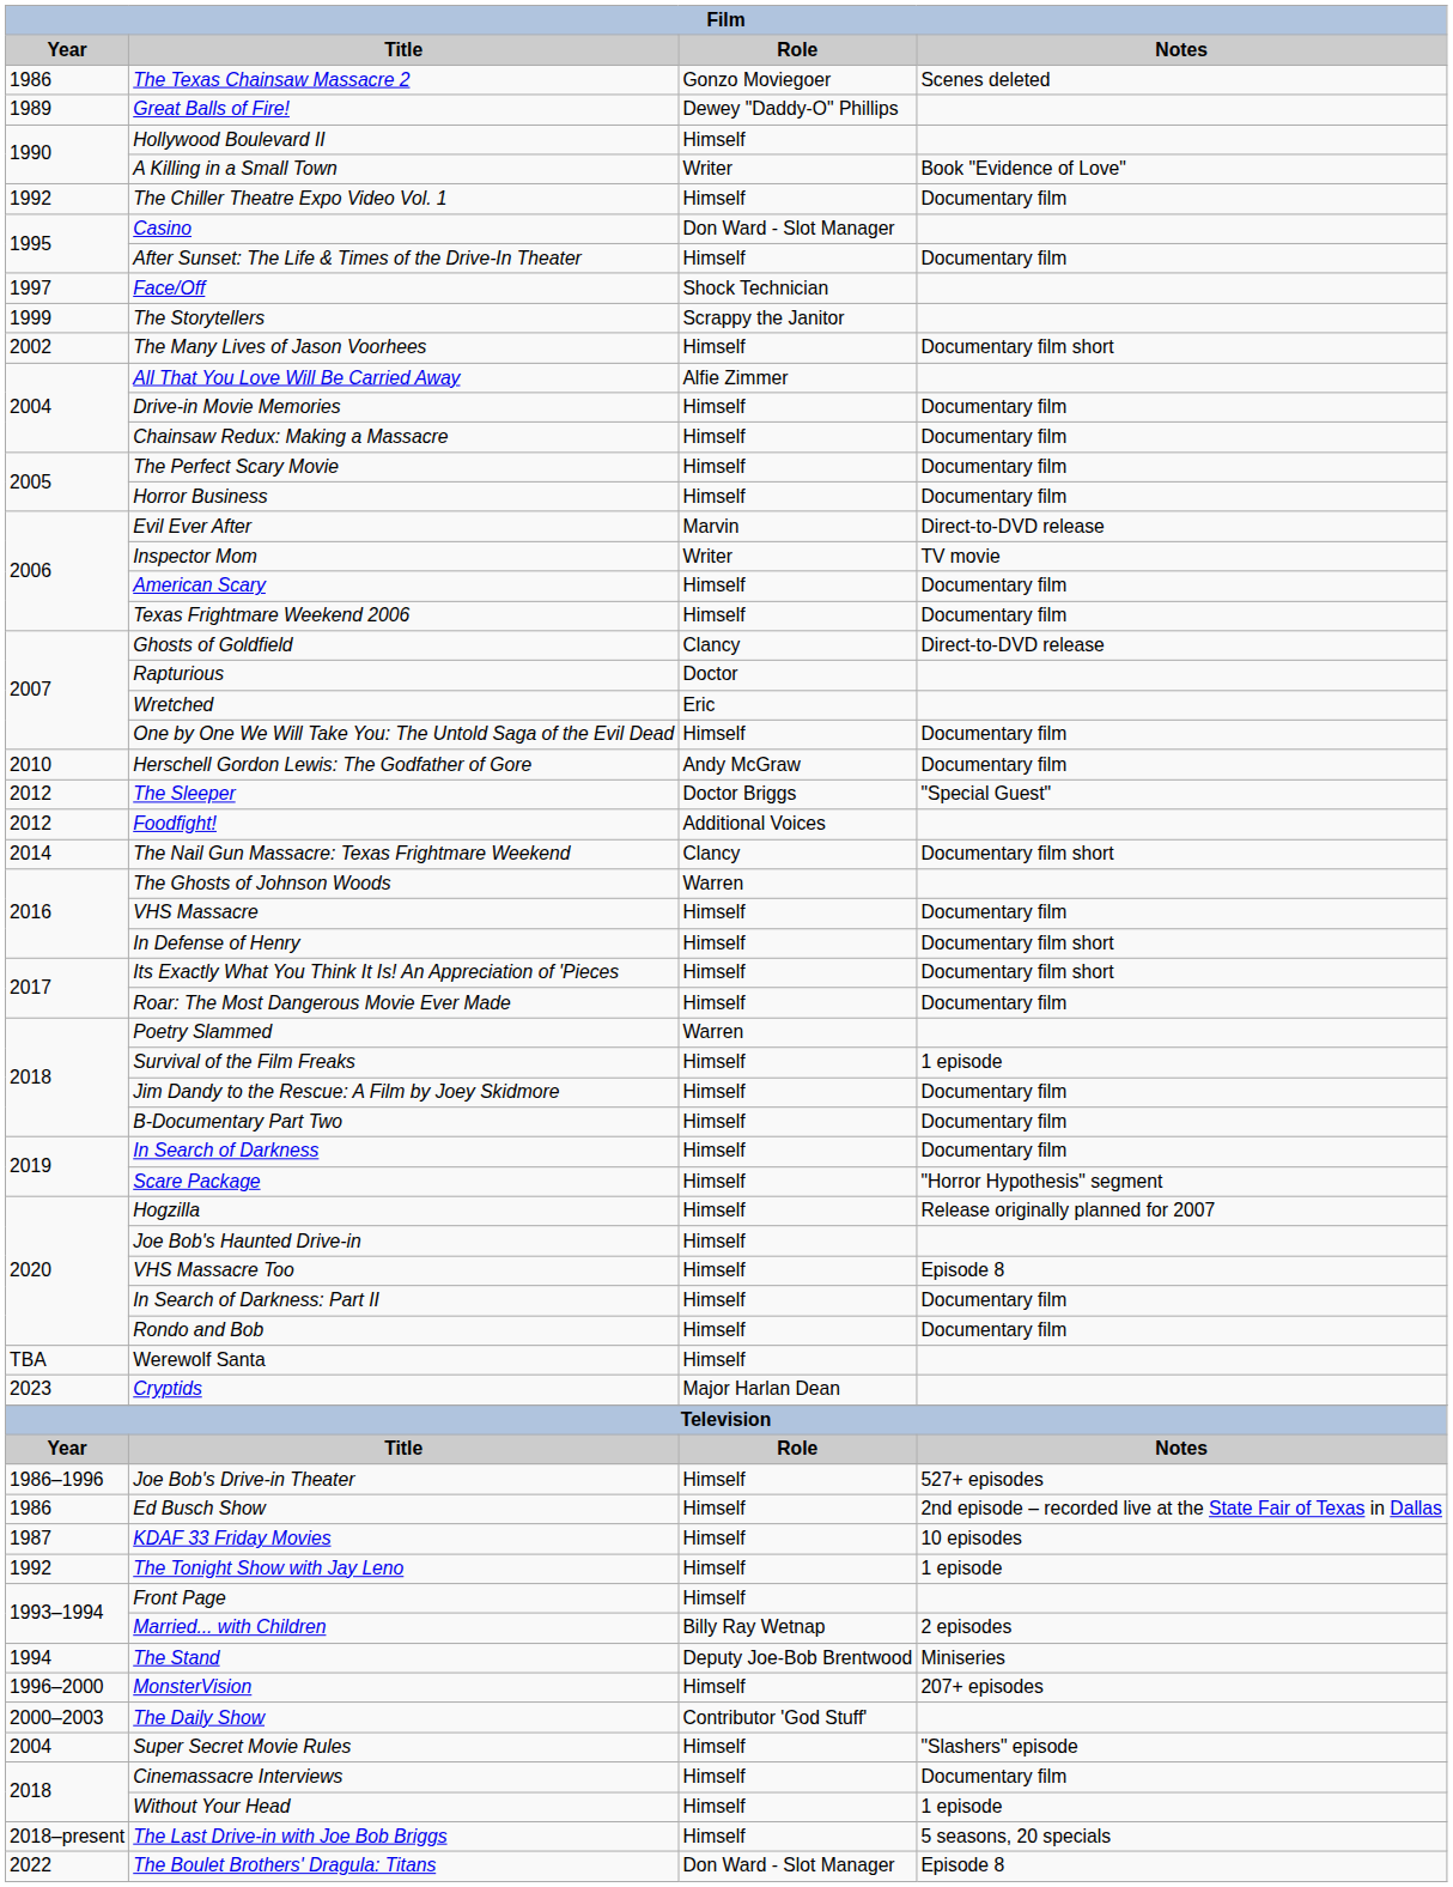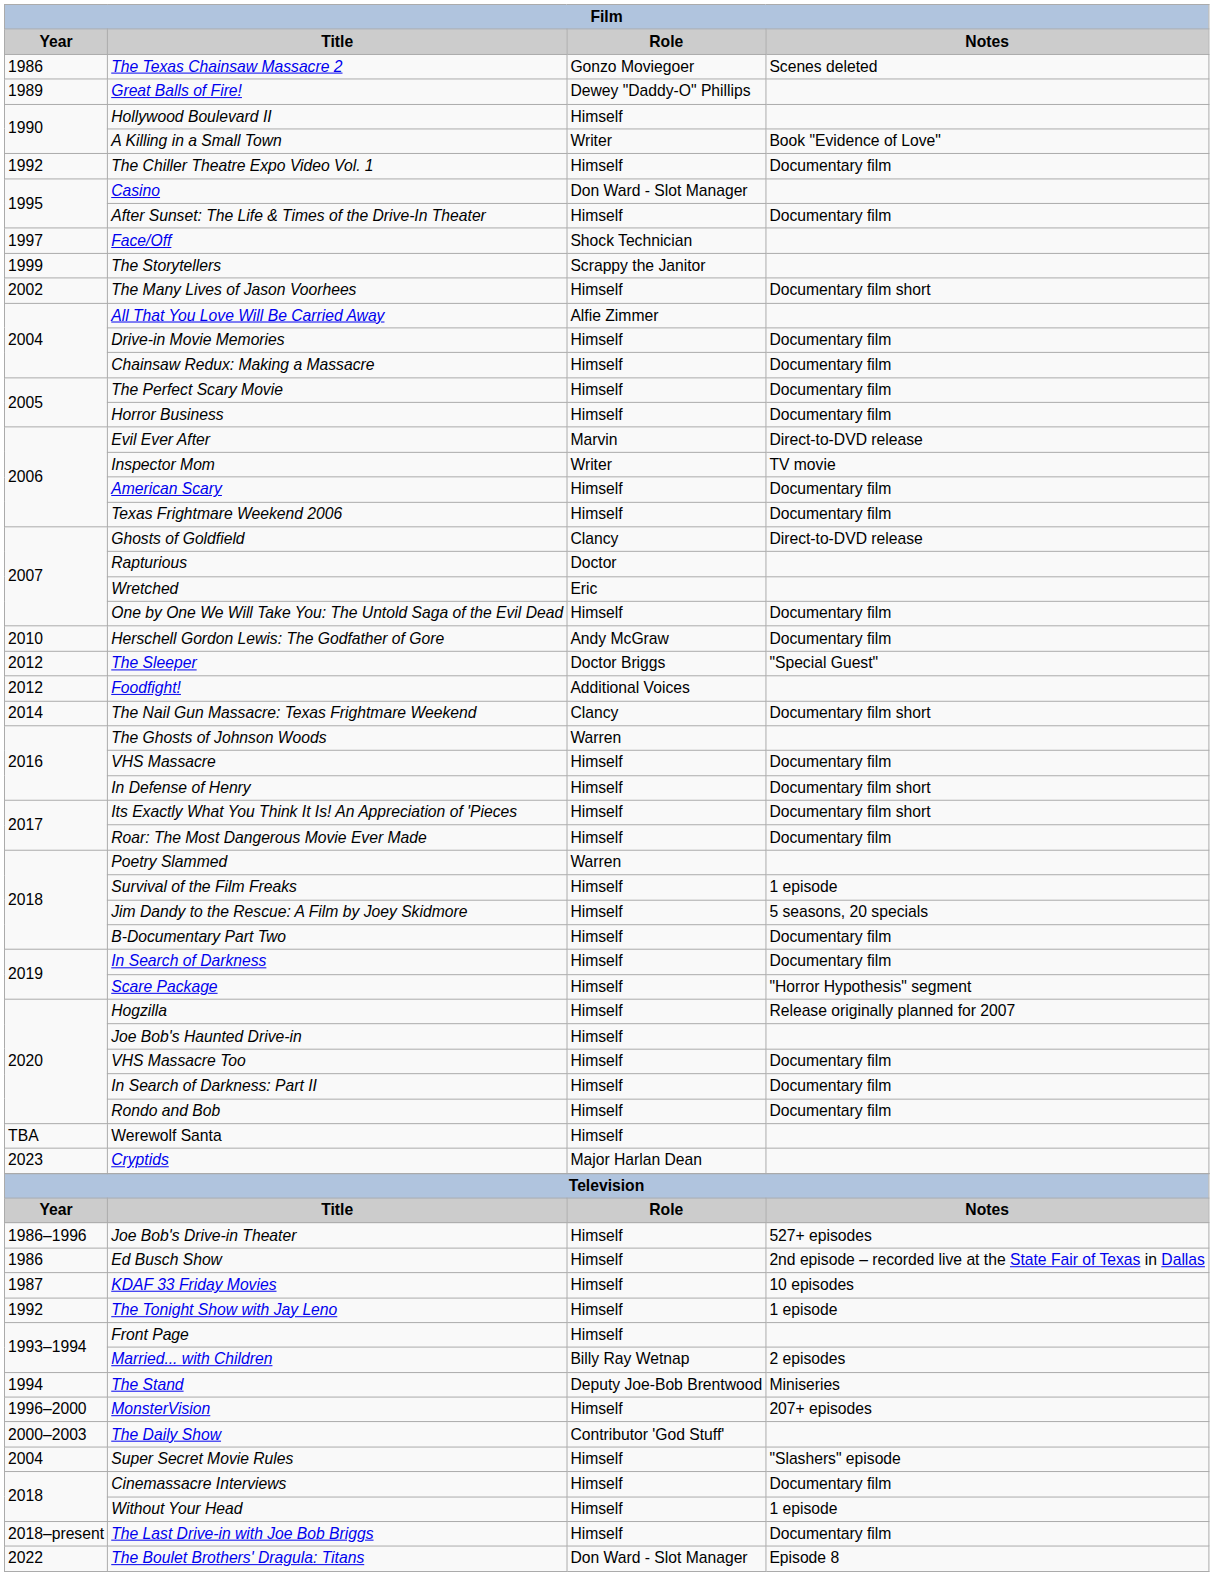Jim Dandy to the Rescue: A Film by Joey Skidmore | Notes: Documentary film -> 5 seasons, 20 specials
VHS Massacre Too | Notes: Episode 8 -> Documentary film
The Last Drive-in with Joe Bob Briggs | Notes: 5 seasons, 20 specials -> Documentary film
